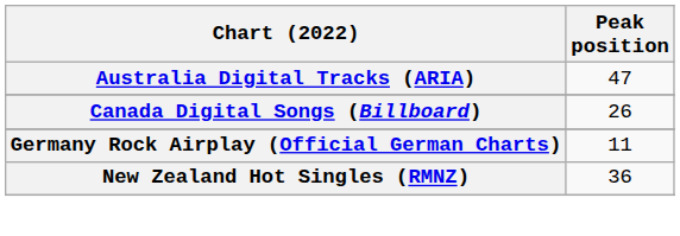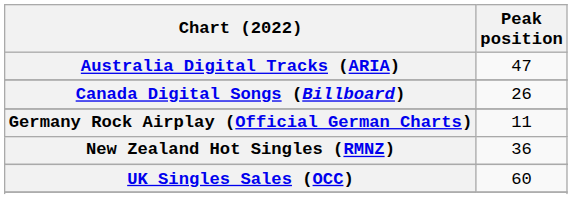+ row: UK Singles Sales (OCC) | 60
